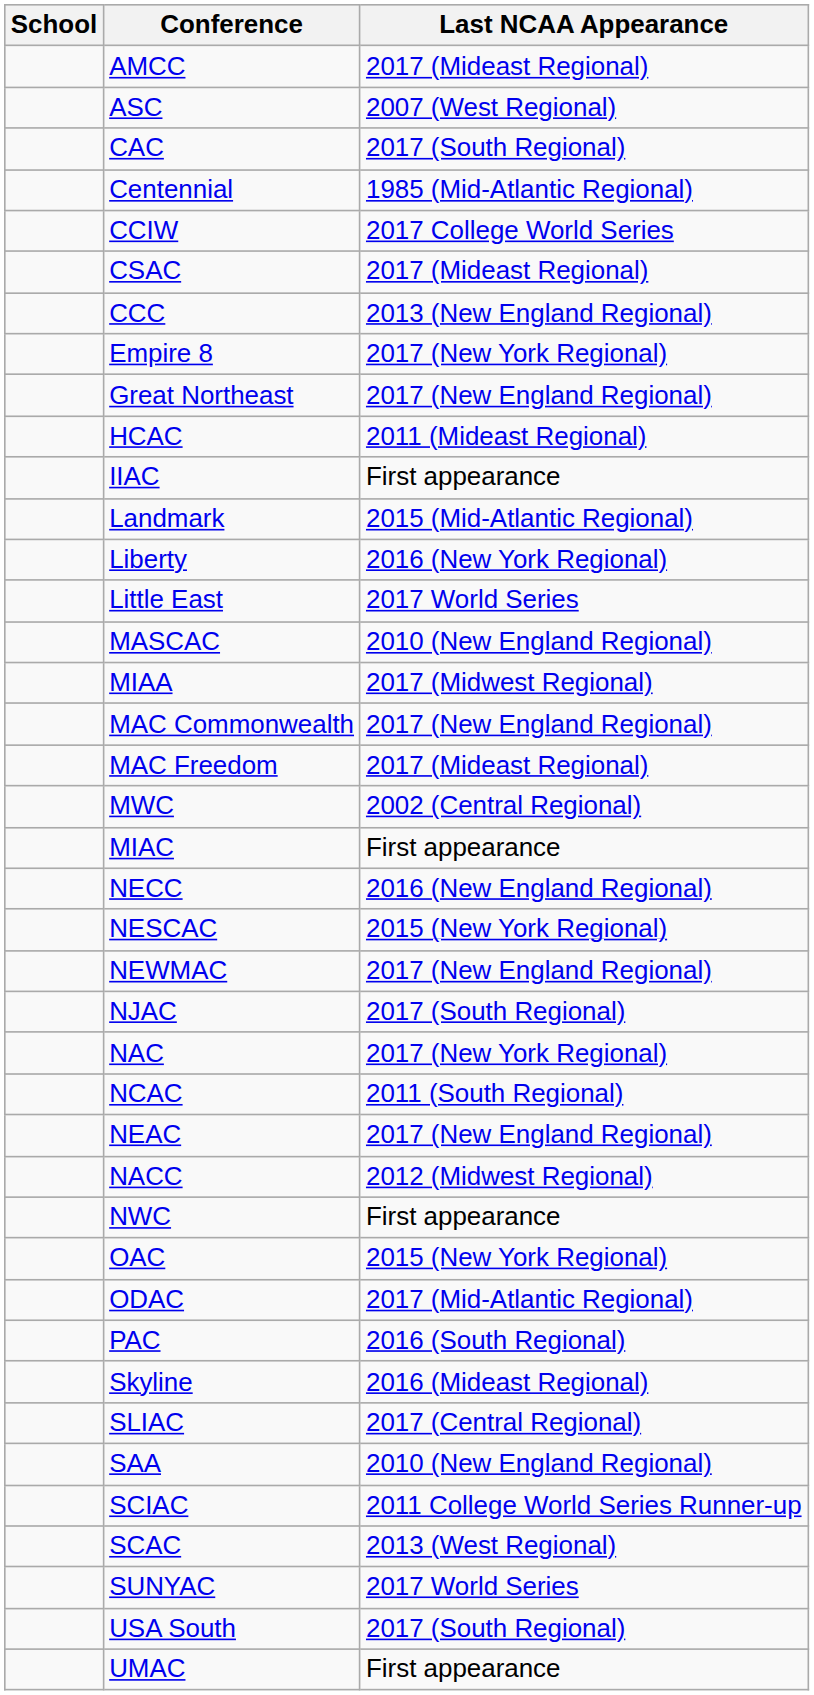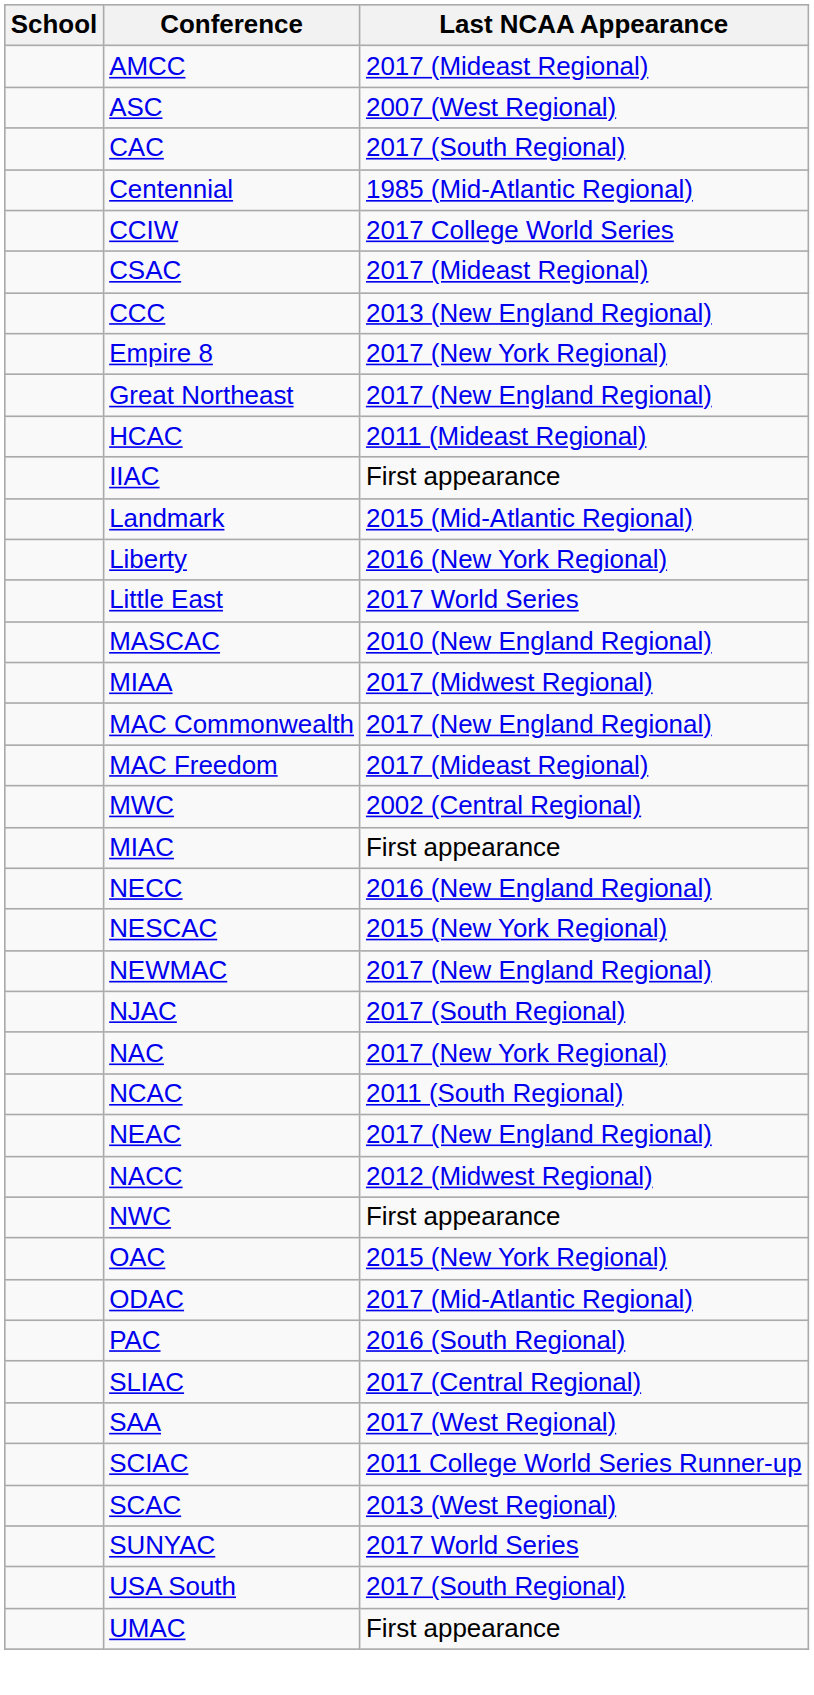- row: Skyline | 2016 (Mideast Regional)
SAA | Last NCAA Appearance: 2010 (New England Regional) -> 2017 (West Regional)
